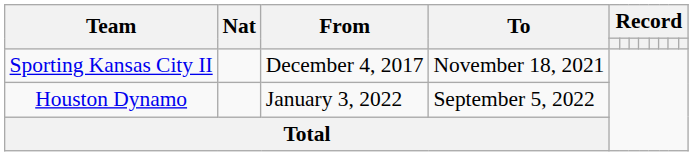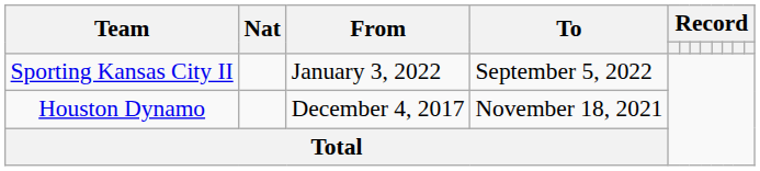Sporting Kansas City II | From: December 4, 2017 -> January 3, 2022
Sporting Kansas City II | To: November 18, 2021 -> September 5, 2022
Houston Dynamo | From: January 3, 2022 -> December 4, 2017
Houston Dynamo | To: September 5, 2022 -> November 18, 2021
